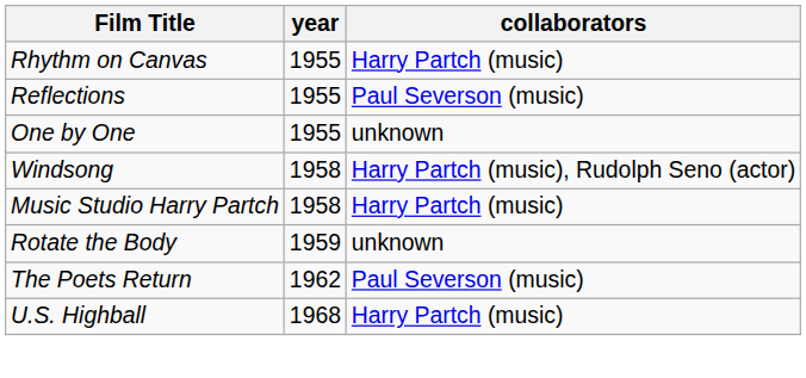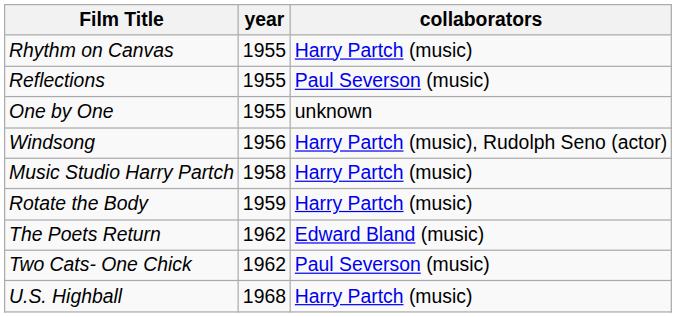Windsong | year: 1958 -> 1956
Rotate the Body | collaborators: unknown -> Harry Partch (music)
The Poets Return | collaborators: Paul Severson (music) -> Edward Bland (music)
+ row: Two Cats- One Chick | 1962 | Paul Severson (music)
